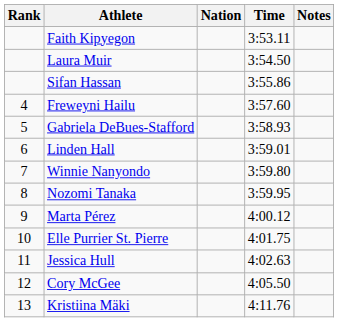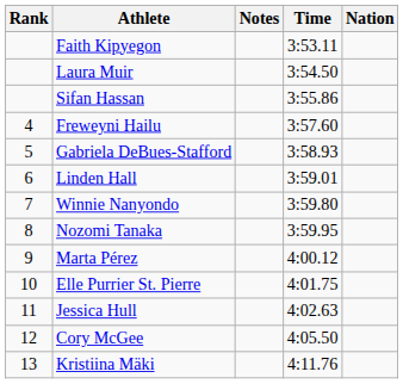columns swapped: Nation <-> Notes
